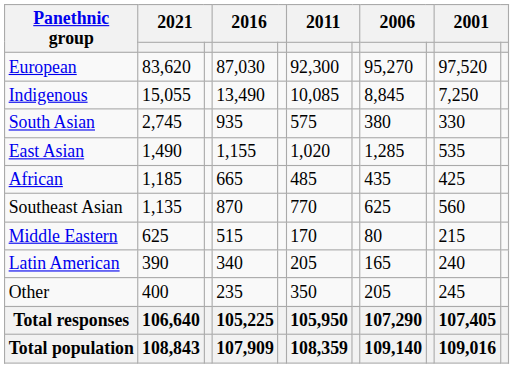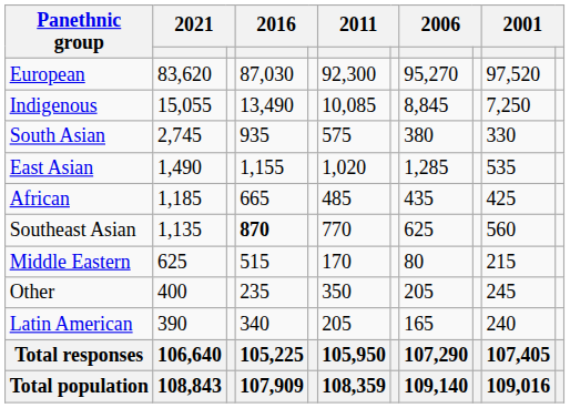Southeast Asian | column 4: normal -> bold
rows swapped: Latin American <-> Other
